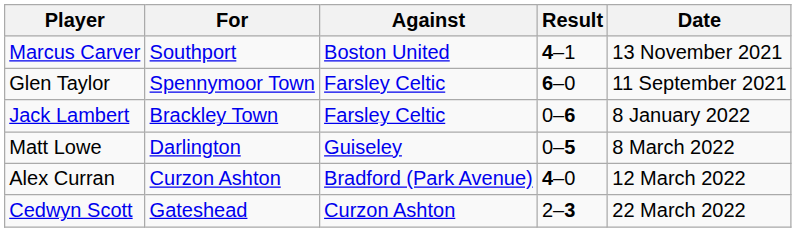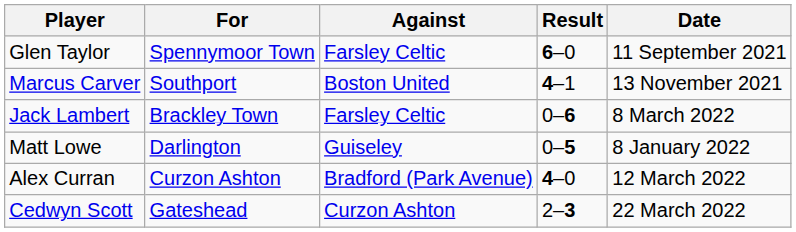rows swapped: Glen Taylor <-> Marcus Carver
Jack Lambert | Date: 8 January 2022 -> 8 March 2022
Matt Lowe | Date: 8 March 2022 -> 8 January 2022
